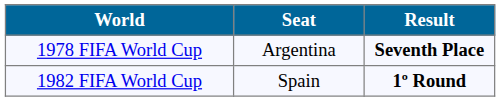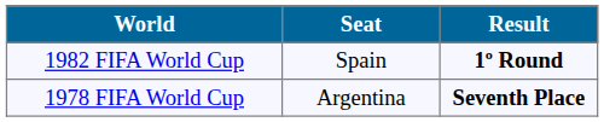rows swapped: 1978 FIFA World Cup <-> 1982 FIFA World Cup
